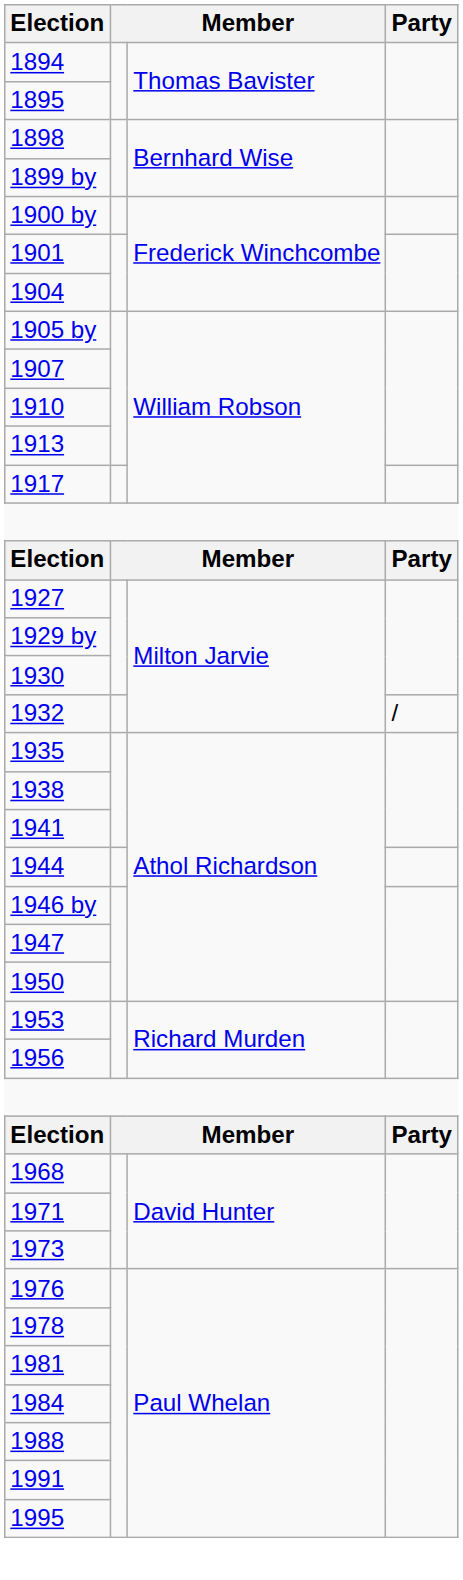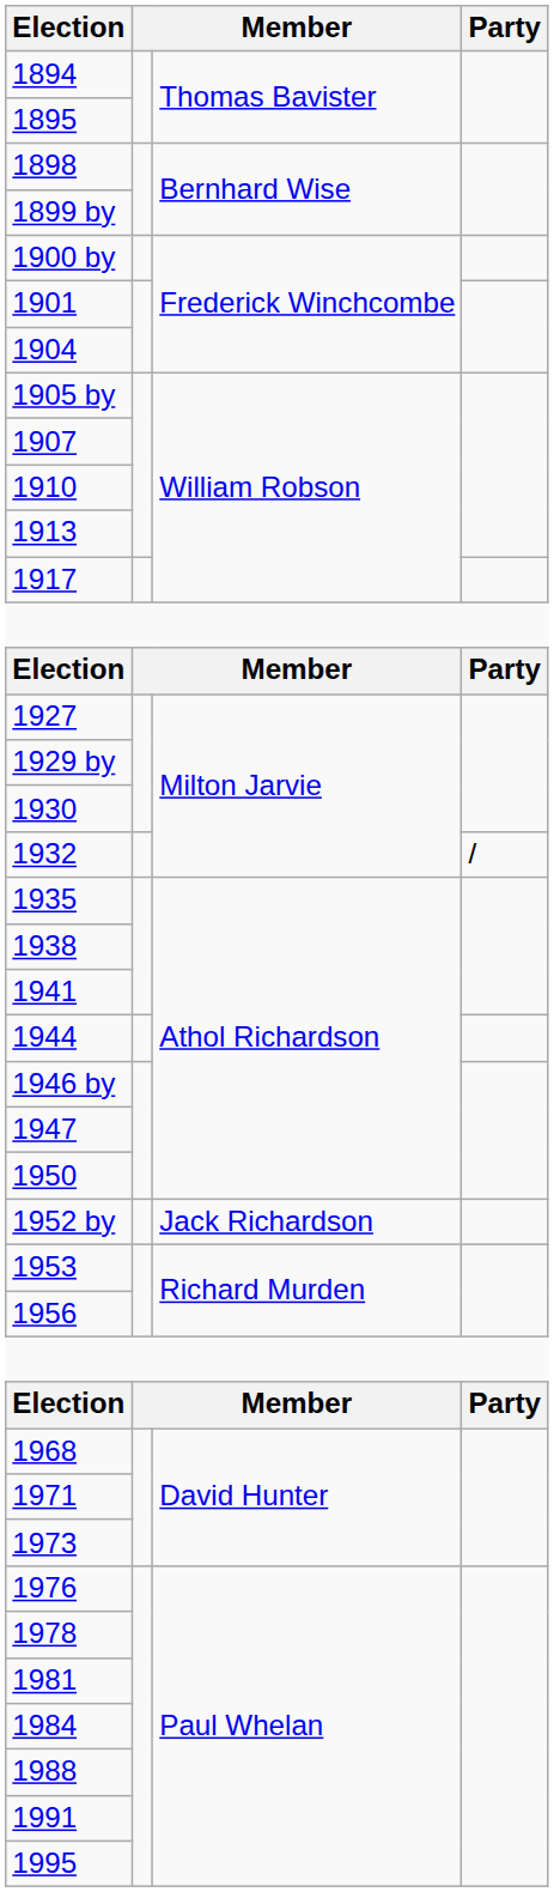+ row: 1952 by | Jack Richardson
